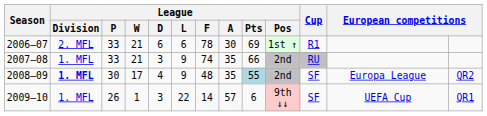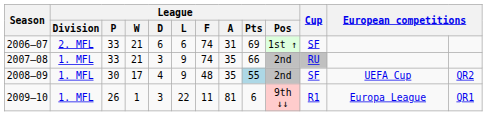2006–07 | League / F: 78 -> 74
2006–07 | League / A: 30 -> 31
2006–07 | Cup: R1 -> SF
2008–09 | League / Division: bold -> normal
2008–09 | column 12: Europa League -> UEFA Cup
2009–10 | League / F: 14 -> 11
2009–10 | League / A: 57 -> 81
2009–10 | Cup: SF -> R1
2009–10 | column 12: UEFA Cup -> Europa League
